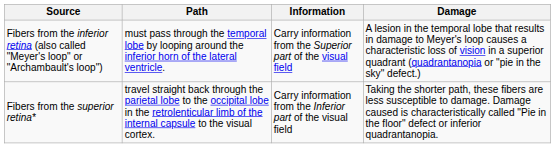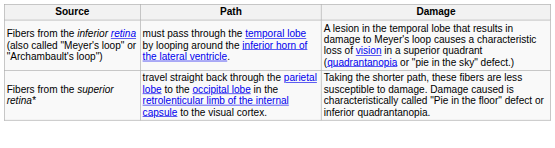- column: Information | Carry information from the Superior part of the visual field | Carry information from the Inferior part of the visual field
